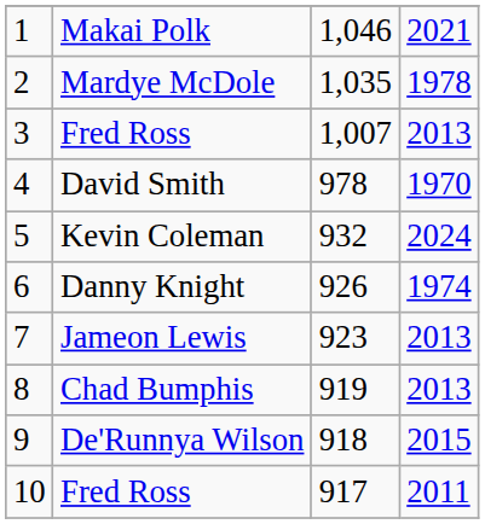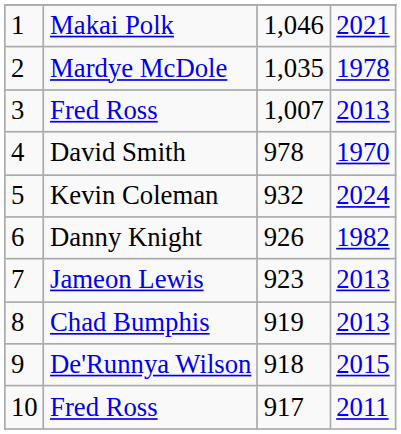Danny Knight | column 4: 1974 -> 1982
